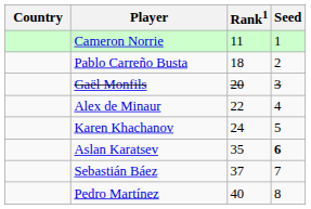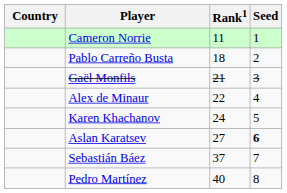Gaël Monfils | Rank1: 20 -> 21
Aslan Karatsev | Rank1: 35 -> 27
